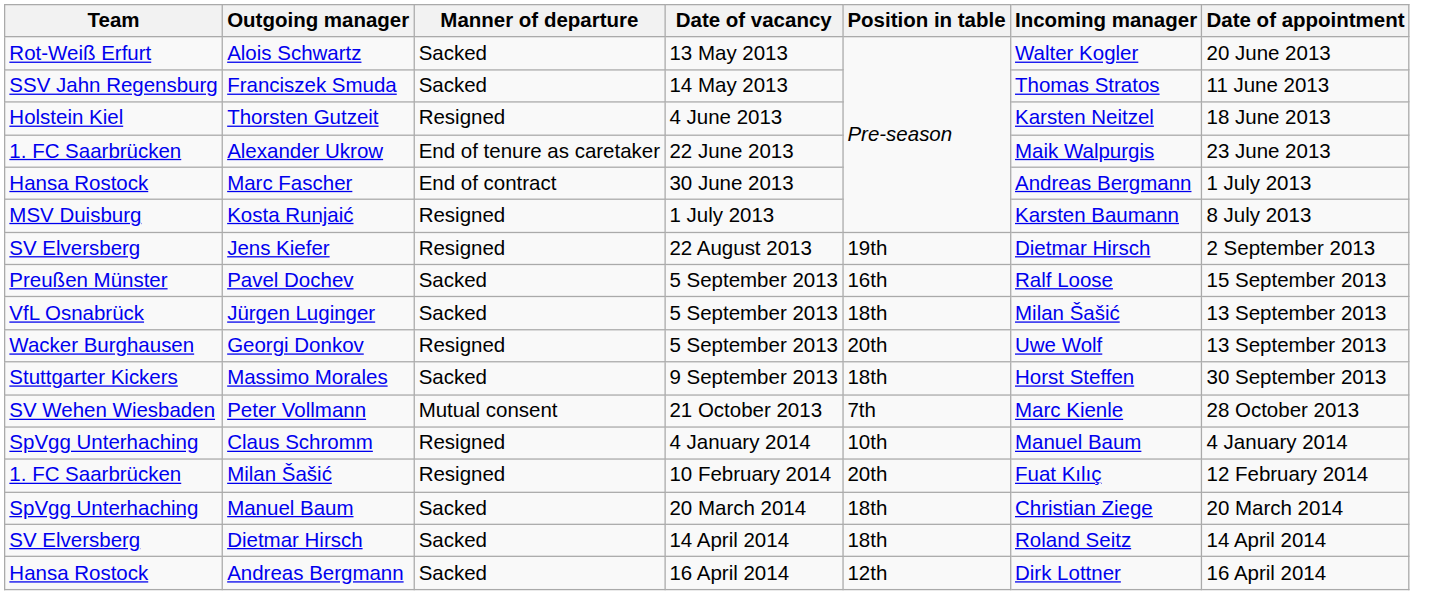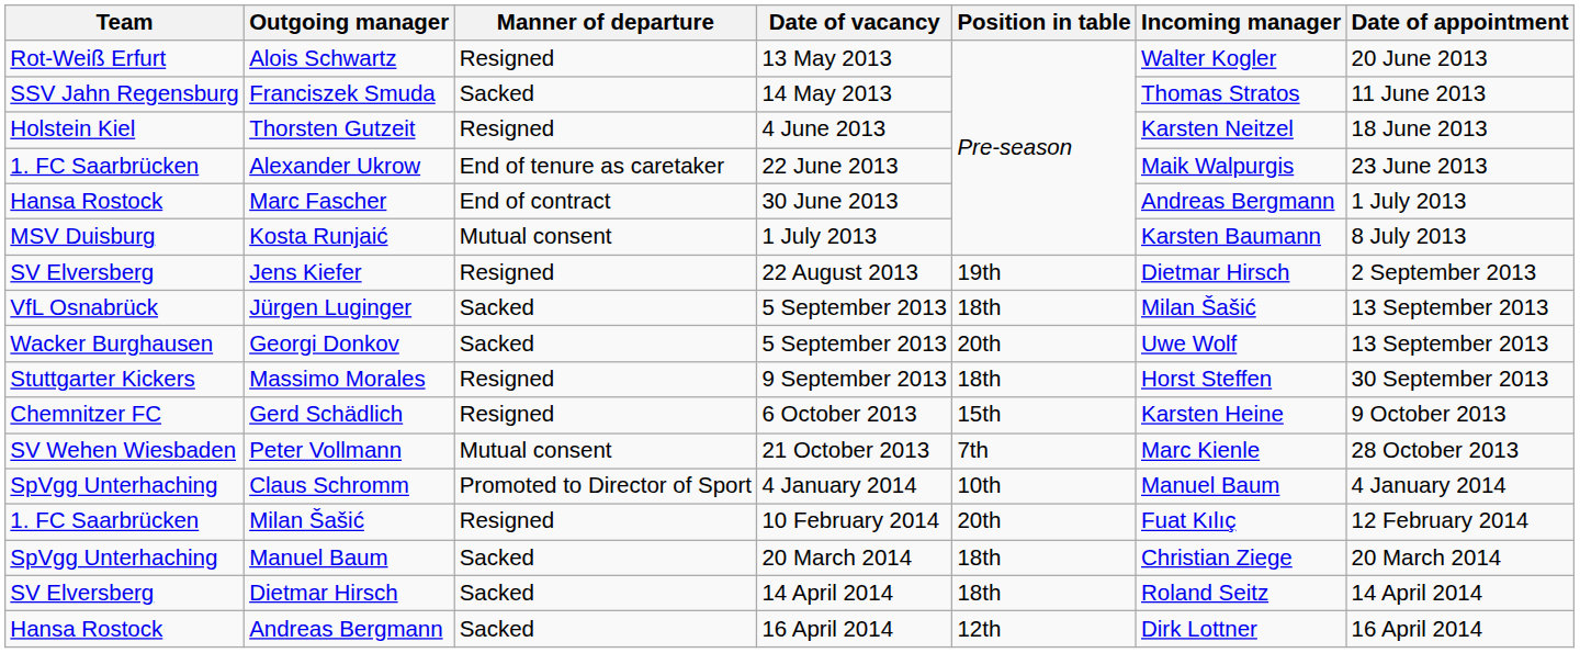Alois Schwartz | Manner of departure: Sacked -> Resigned
Kosta Runjaić | Manner of departure: Resigned -> Mutual consent
- row: Preußen Münster | Pavel Dochev | Sacked | 5 September 2013 | 16th | Ralf Loose | 15 September 2013
Georgi Donkov | Manner of departure: Resigned -> Sacked
Massimo Morales | Manner of departure: Sacked -> Resigned
+ row: Chemnitzer FC | Gerd Schädlich | Resigned | 6 October 2013 | 15th | Karsten Heine | 9 October 2013
Claus Schromm | Manner of departure: Resigned -> Promoted to Director of Sport
